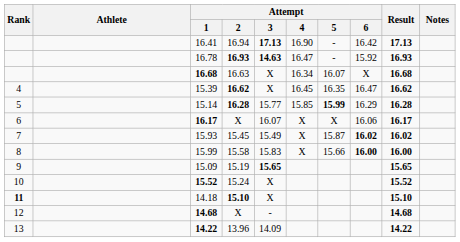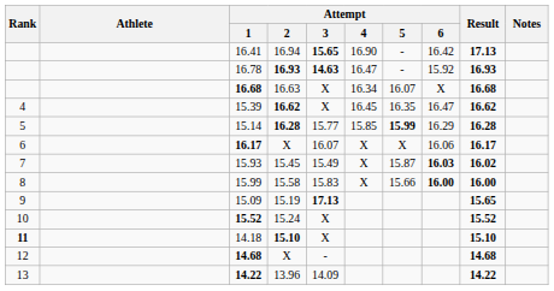16.41 | Attempt / 3: 17.13 -> 15.65
15.93 | Attempt / 6: 16.02 -> 16.03
15.09 | Attempt / 3: 15.65 -> 17.13
